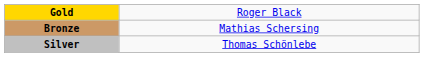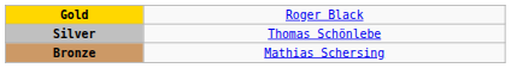rows swapped: Silver <-> Bronze
